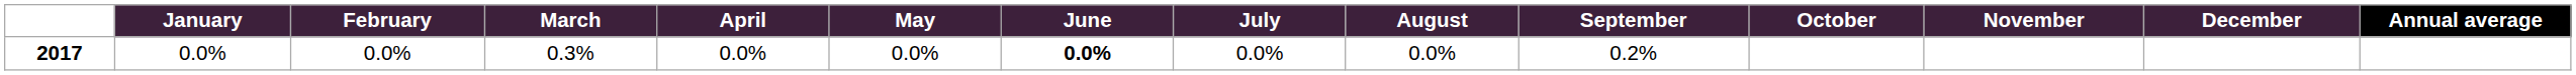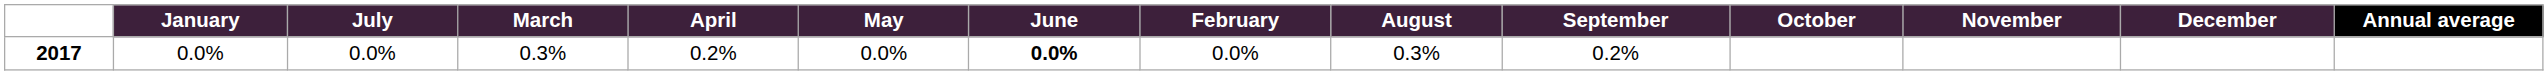columns swapped: February <-> July
2017 | April: 0.0% -> 0.2%
2017 | August: 0.0% -> 0.3%
